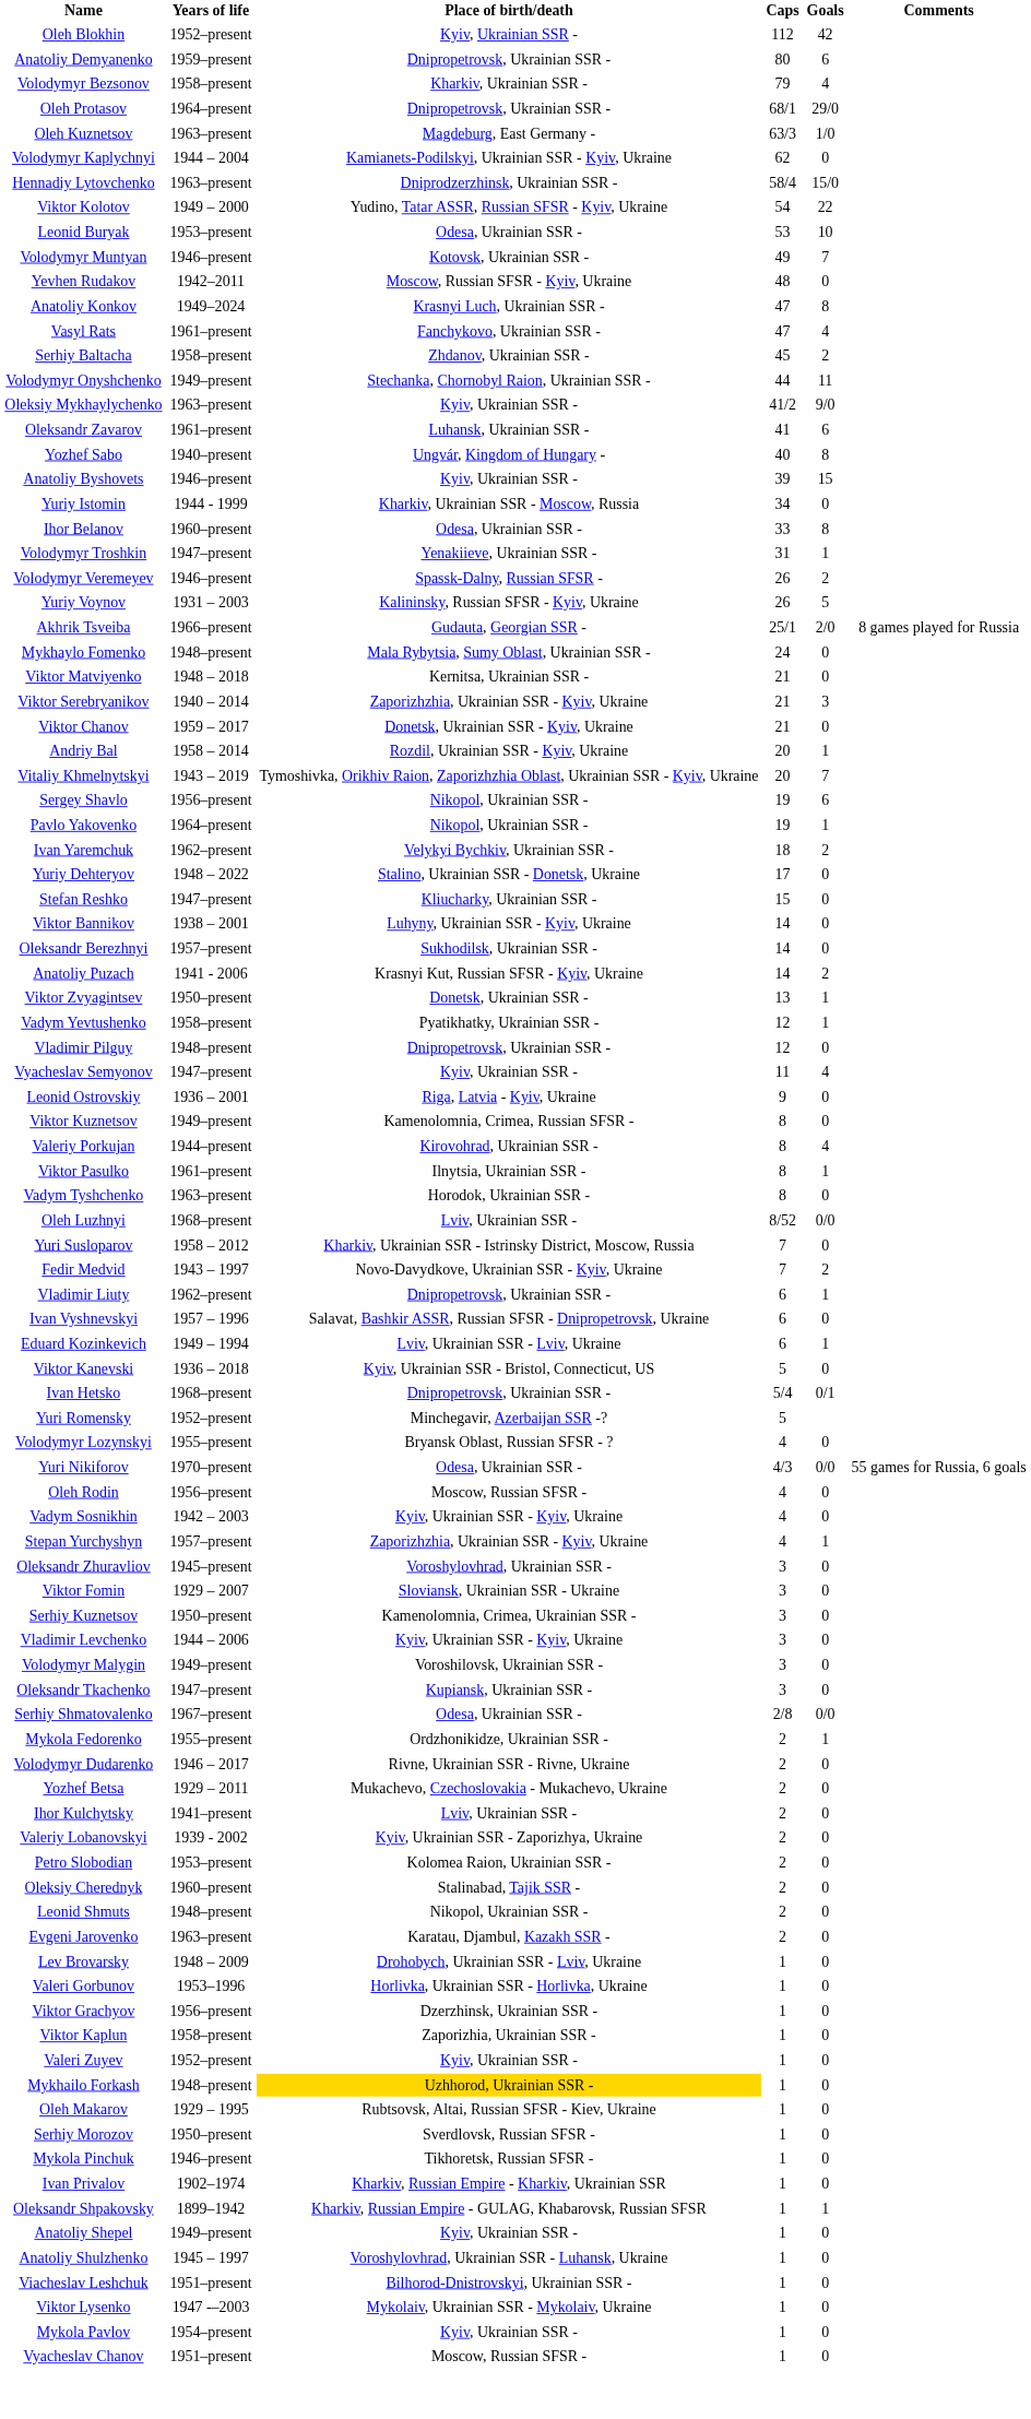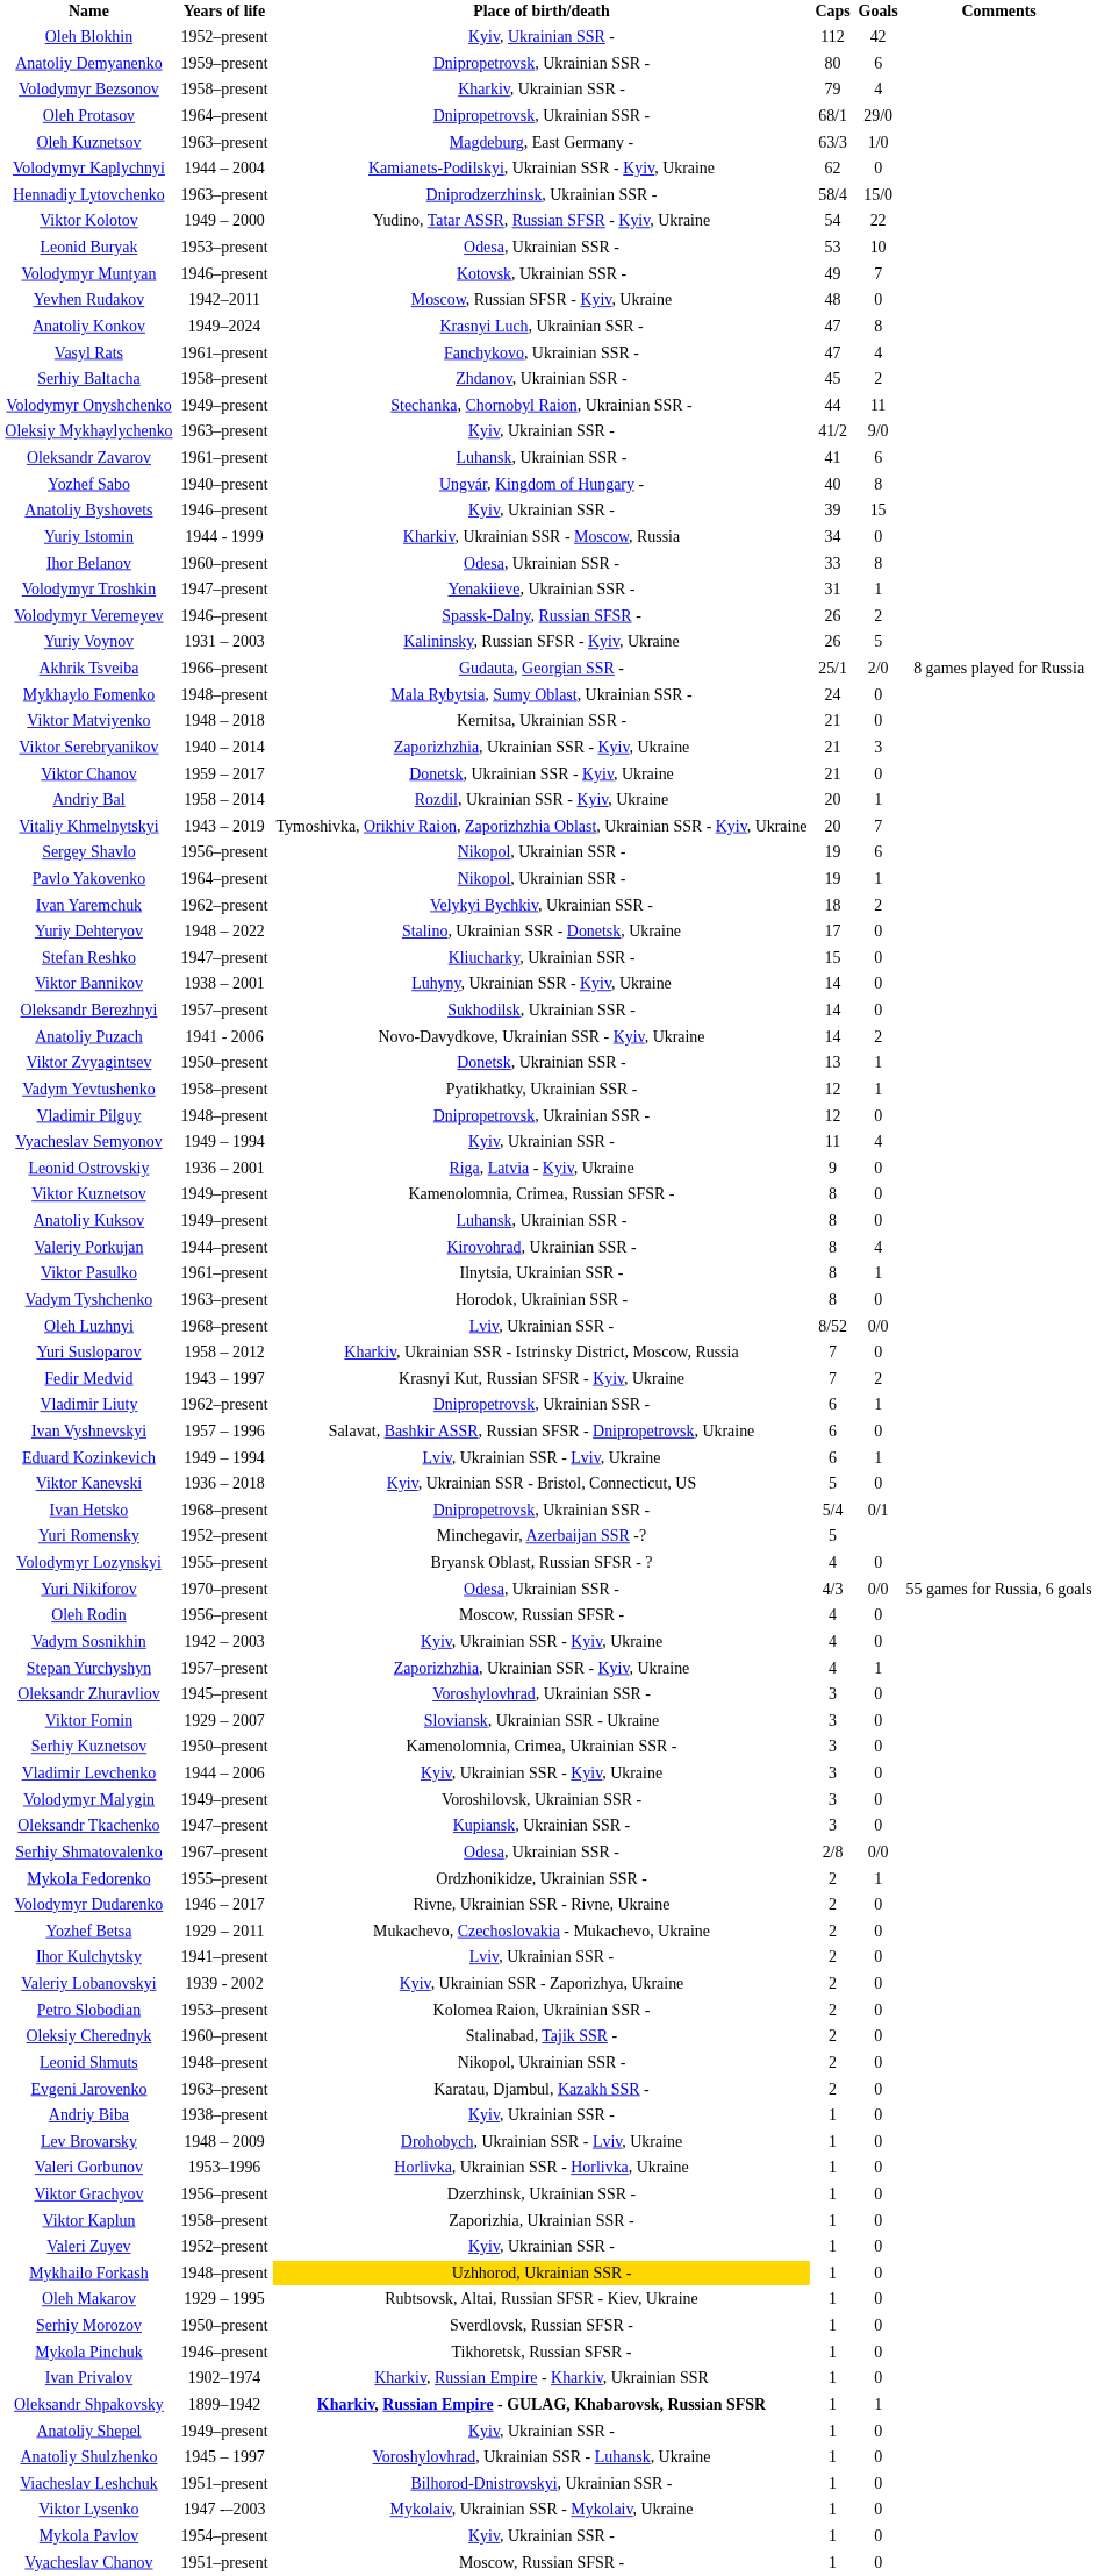Anatoliy Puzach | Place of birth/death: Krasnyi Kut, Russian SFSR - Kyiv, Ukraine -> Novo-Davydkove, Ukrainian SSR - Kyiv, Ukraine
Vyacheslav Semyonov | Years of life: 1947–present -> 1949 – 1994
+ row: Anatoliy Kuksov | 1949–present | Luhansk, Ukrainian SSR - | 8 | 0
Fedir Medvid | Place of birth/death: Novo-Davydkove, Ukrainian SSR - Kyiv, Ukraine -> Krasnyi Kut, Russian SFSR - Kyiv, Ukraine
+ row: Andriy Biba | 1938–present | Kyiv, Ukrainian SSR - | 1 | 0
Oleksandr Shpakovsky | Place of birth/death: normal -> bold
